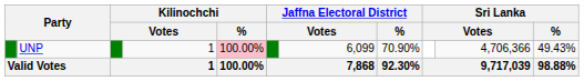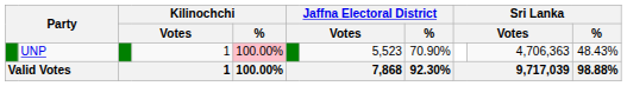UNP | column 7: 6,099 -> 5,523
UNP | column 10: 4,706,366 -> 4,706,363
UNP | Sri Lanka / %: 49.43% -> 48.43%
